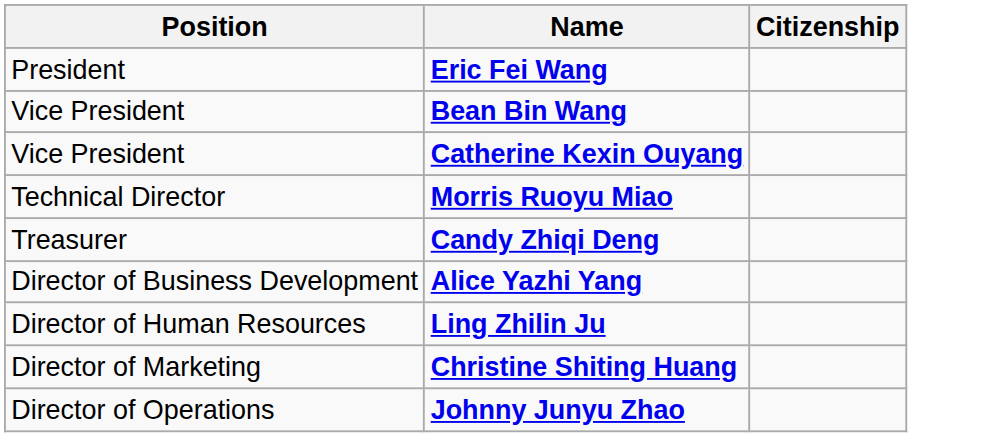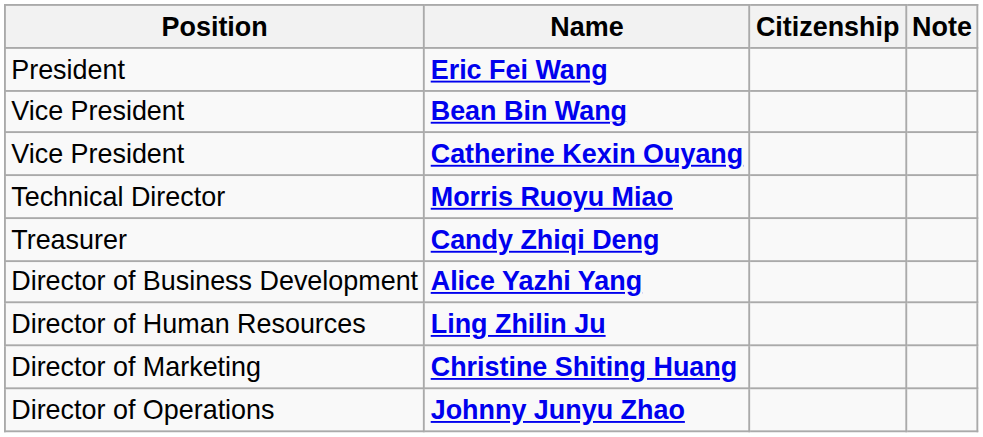+ column: Note
